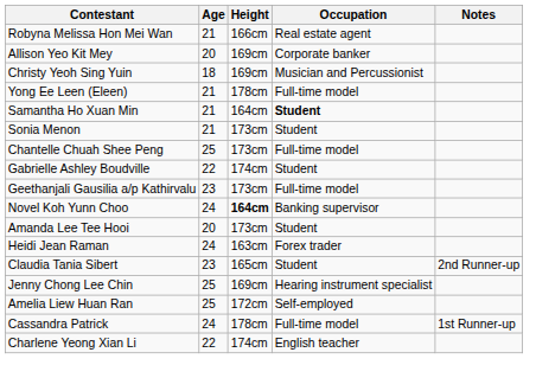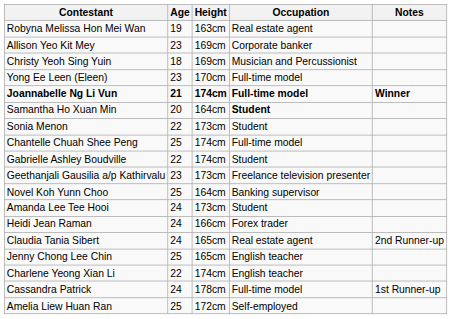Robyna Melissa Hon Mei Wan | Age: 21 -> 19
Robyna Melissa Hon Mei Wan | Height: 166cm -> 163cm
Allison Yeo Kit Mey | Age: 20 -> 23
Yong Ee Leen (Eleen) | Age: 21 -> 23
Yong Ee Leen (Eleen) | Height: 178cm -> 170cm
+ row: Joannabelle Ng Li Vun | 21 | 174cm | Full-time model | Winner
Samantha Ho Xuan Min | Age: 21 -> 20
Sonia Menon | Age: 21 -> 22
Chantelle Chuah Shee Peng | Height: 173cm -> 174cm
Geethanjali Gausilia a/p Kathirvalu | Occupation: Full-time model -> Freelance television presenter
Novel Koh Yunn Choo | Age: 24 -> 25
Novel Koh Yunn Choo | Height: bold -> normal
Amanda Lee Tee Hooi | Age: 20 -> 24
Heidi Jean Raman | Height: 163cm -> 166cm
Claudia Tania Sibert | Age: 23 -> 24
Claudia Tania Sibert | Occupation: Student -> Real estate agent
Jenny Chong Lee Chin | Height: 169cm -> 165cm
Jenny Chong Lee Chin | Occupation: Hearing instrument specialist -> English teacher
rows swapped: Charlene Yeong Xian Li <-> Amelia Liew Huan Ran
